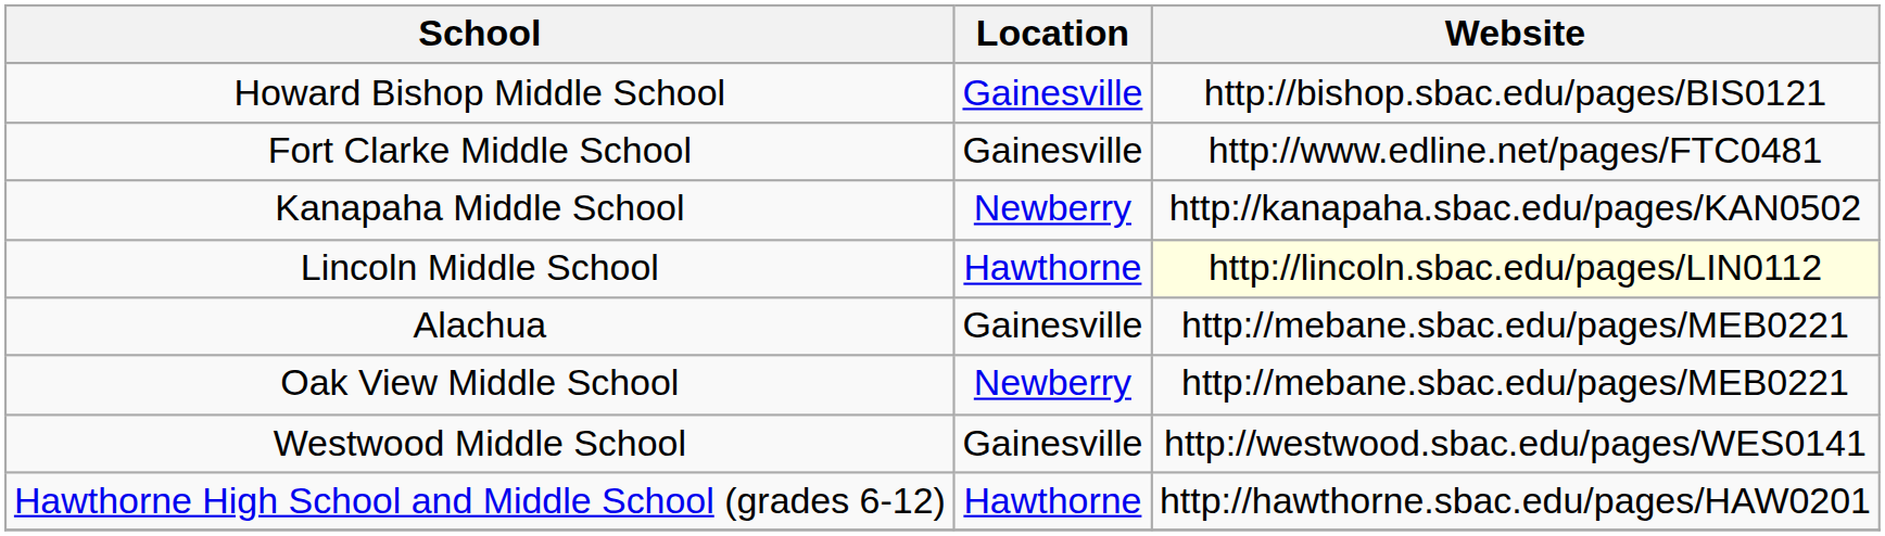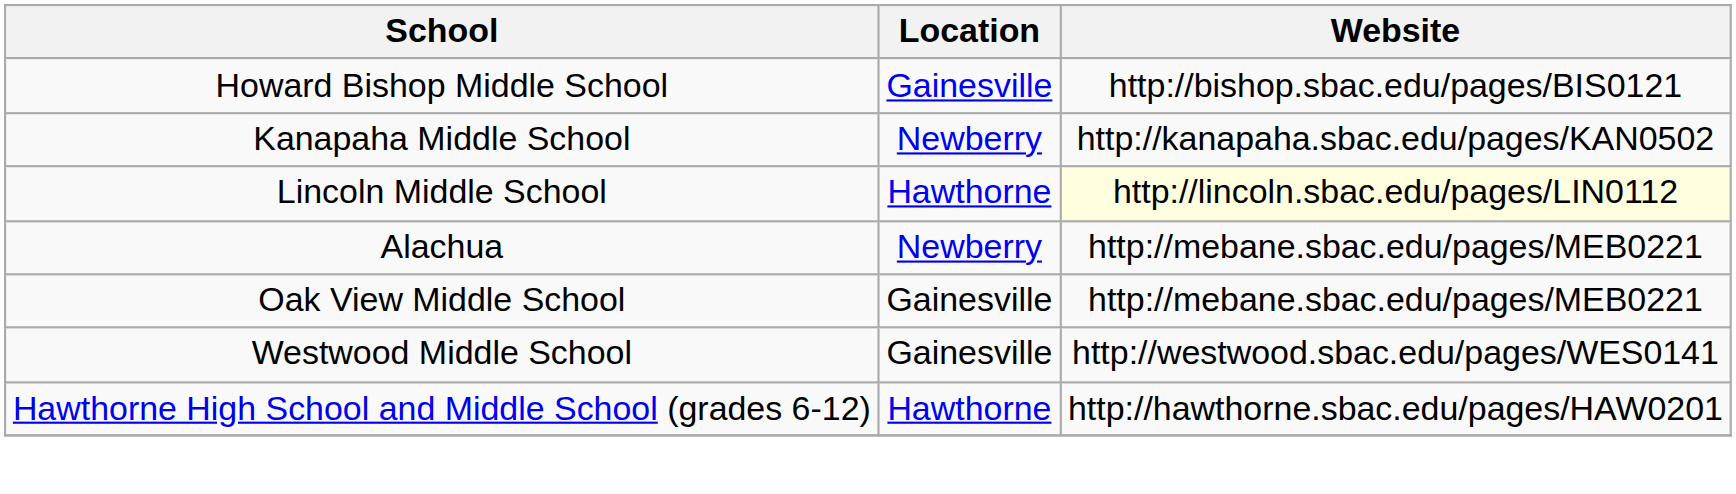- row: Fort Clarke Middle School | Gainesville | http://www.edline.net/pages/FTC0481
Alachua | Location: Gainesville -> Newberry
Oak View Middle School | Location: Newberry -> Gainesville
